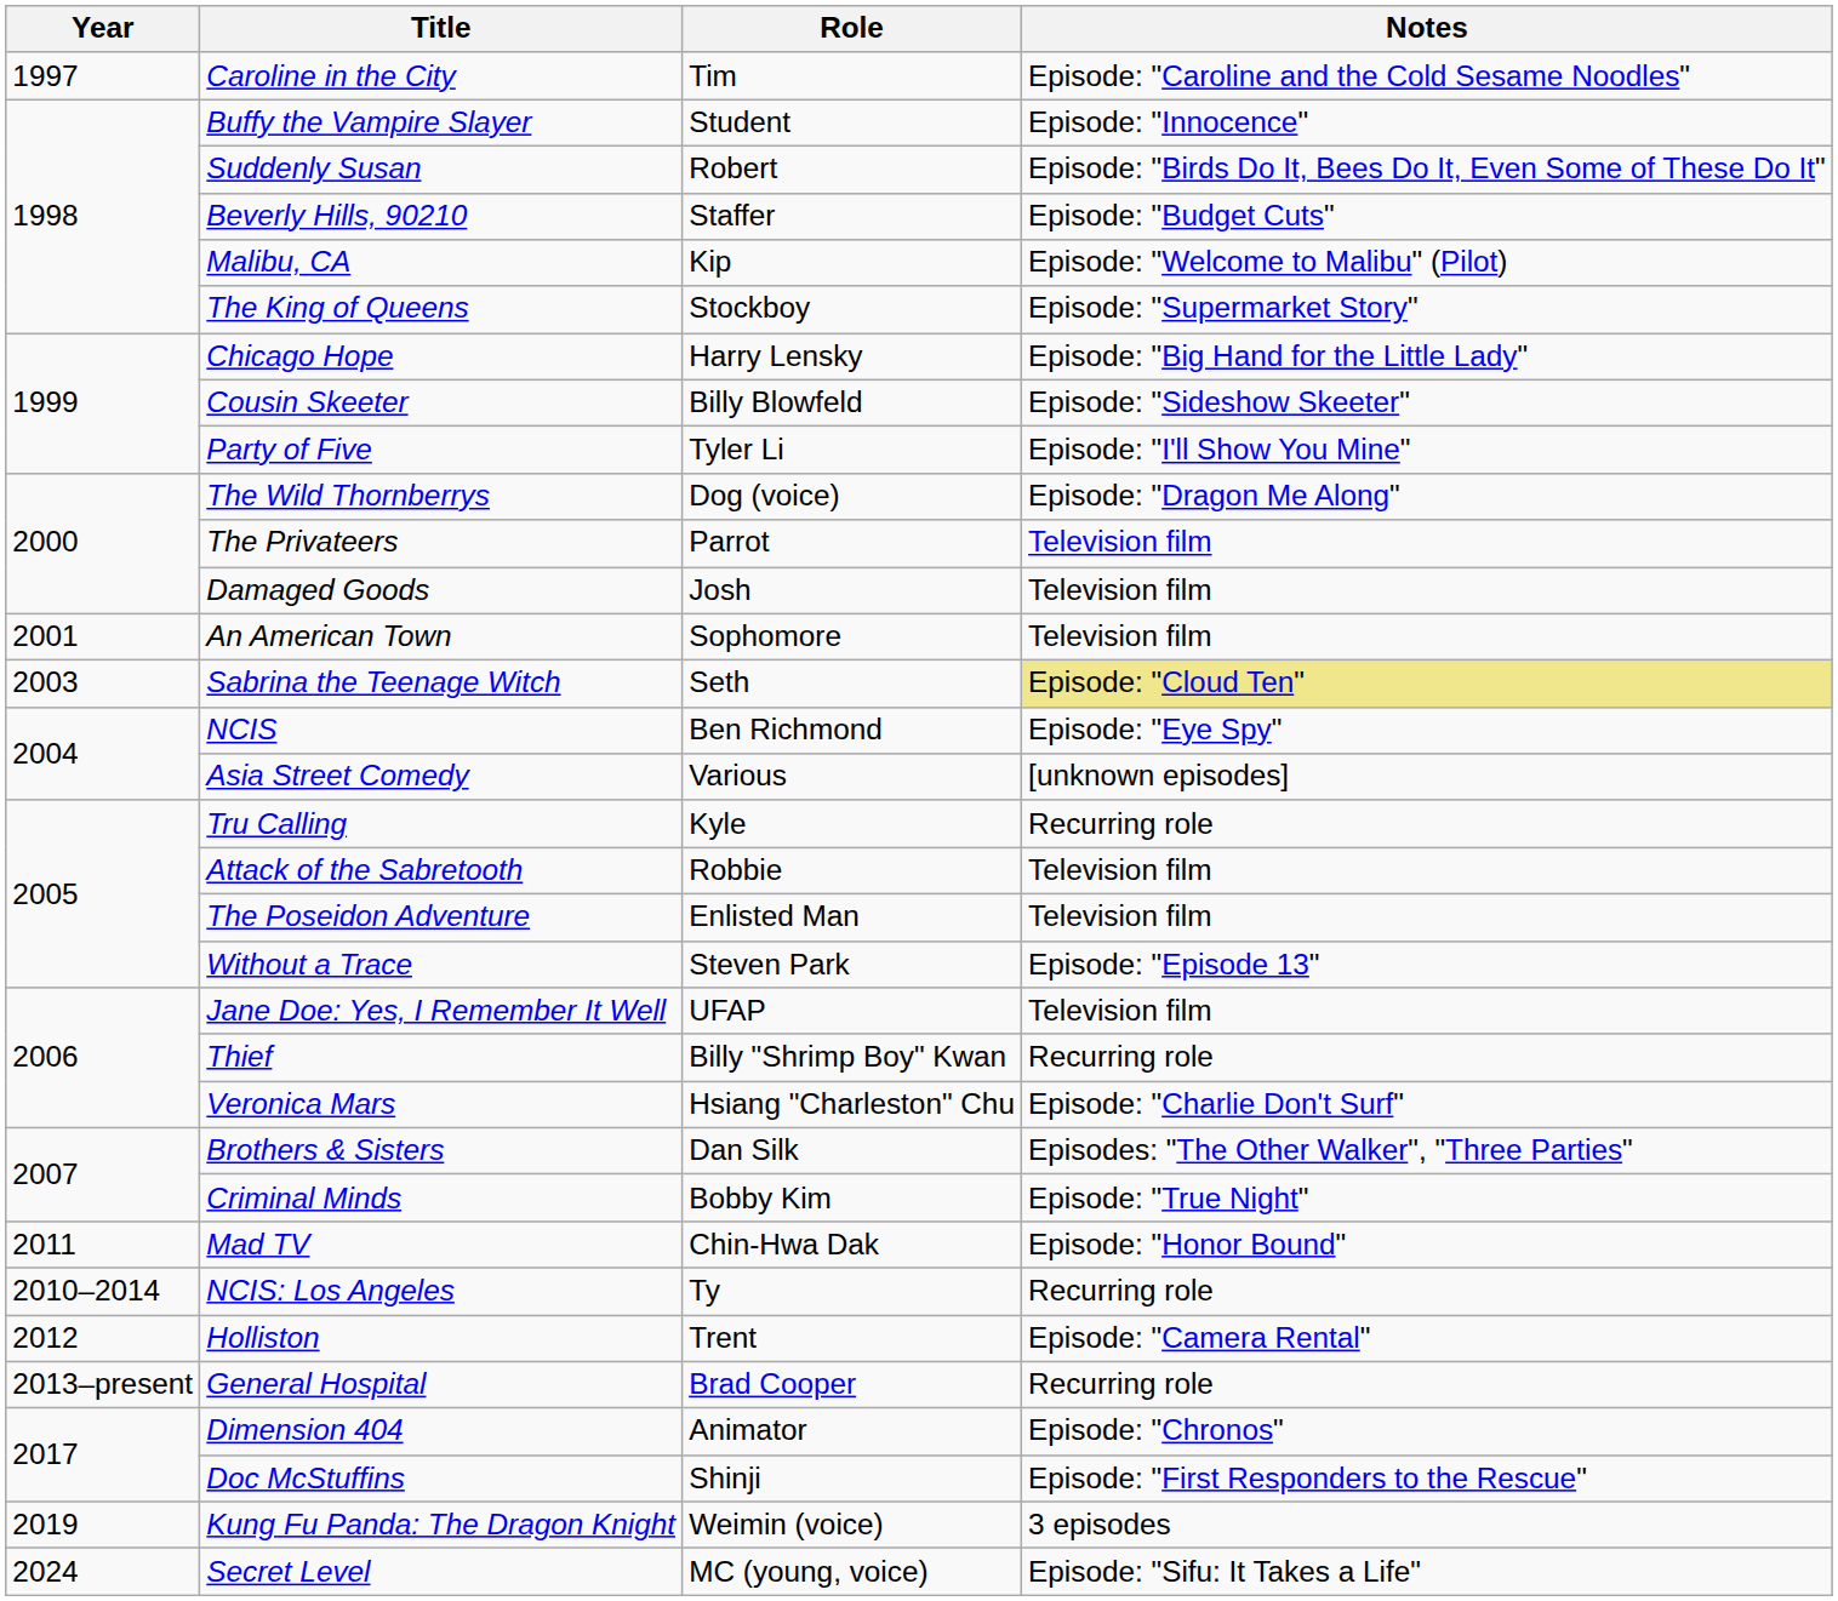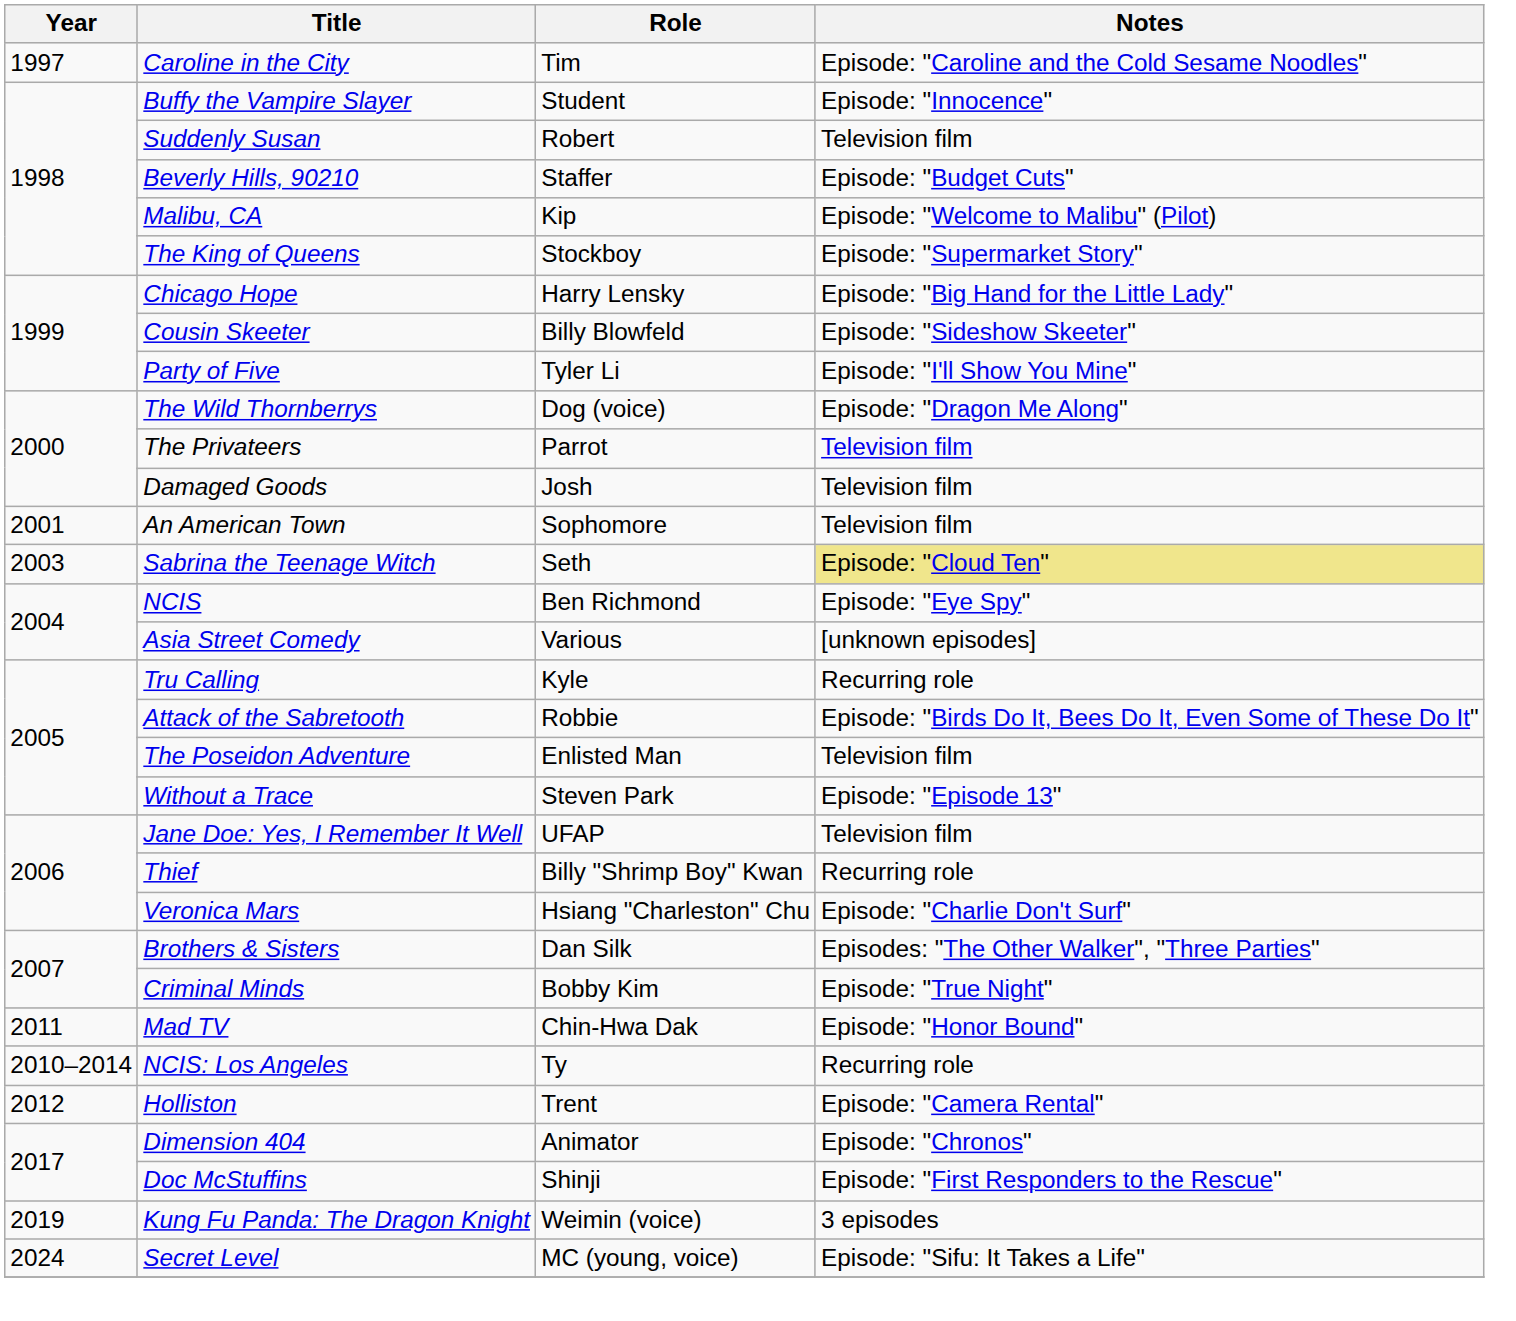Suddenly Susan | Notes: Episode: "Birds Do It, Bees Do It, Even Some of These Do It" -> Television film
Attack of the Sabretooth | Notes: Television film -> Episode: "Birds Do It, Bees Do It, Even Some of These Do It"
- row: 2013–present | General Hospital | Brad Cooper | Recurring role
